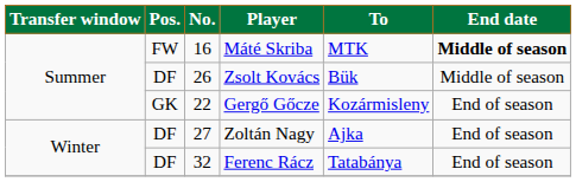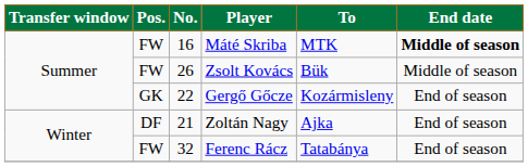Zsolt Kovács | Pos.: DF -> FW
Zoltán Nagy | No.: 27 -> 21
Ferenc Rácz | Pos.: DF -> FW
